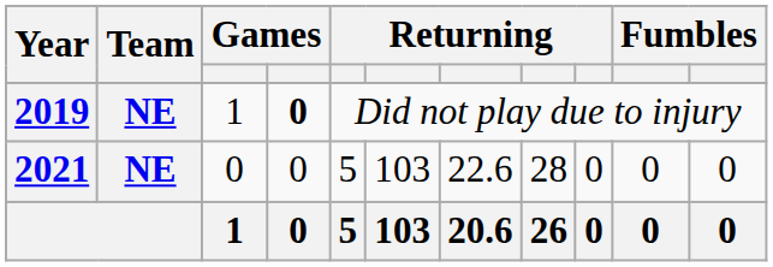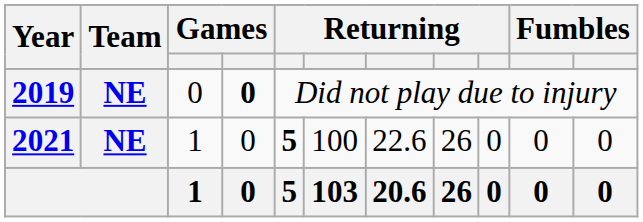2019 | column 3: 1 -> 0
2021 | column 3: 0 -> 1
2021 | column 5: normal -> bold
2021 | column 6: 103 -> 100
2021 | column 8: 28 -> 26
